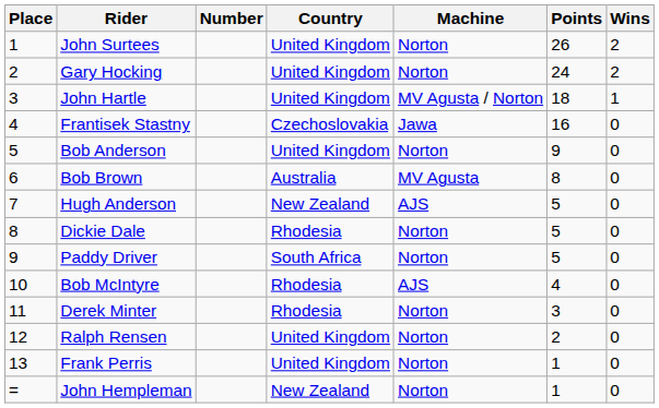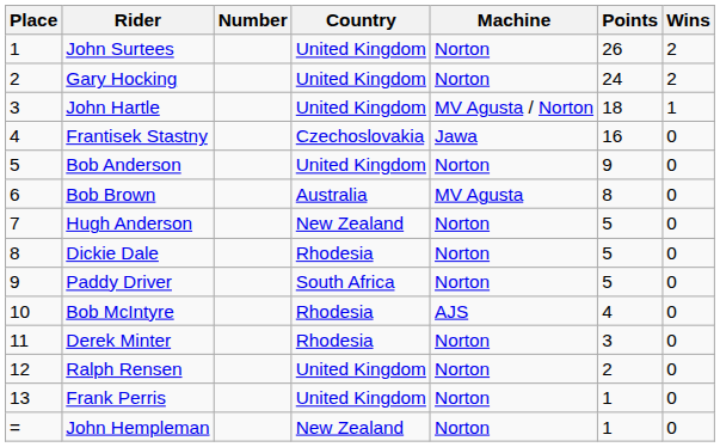Hugh Anderson | Machine: AJS -> Norton
